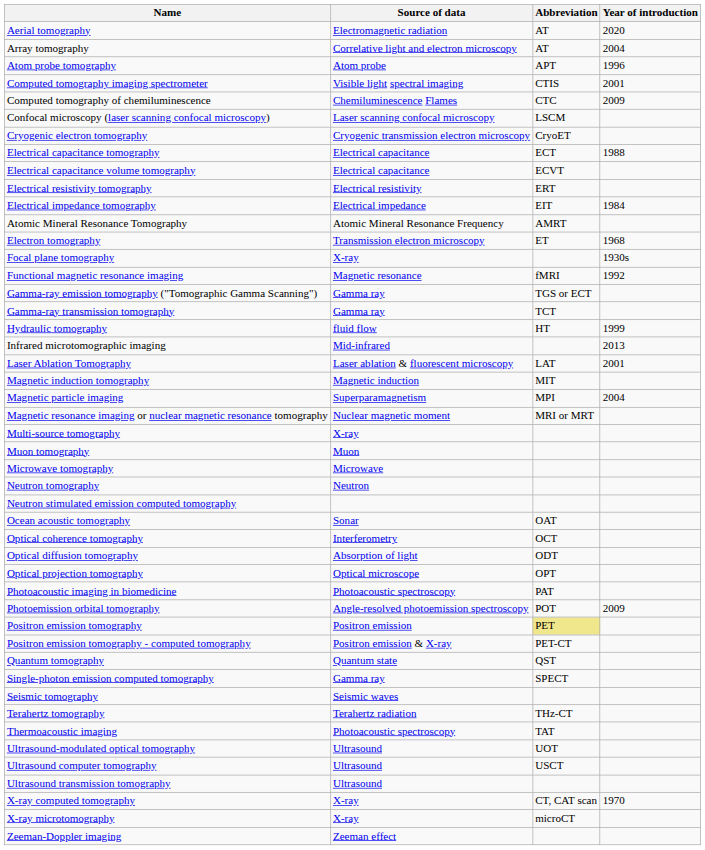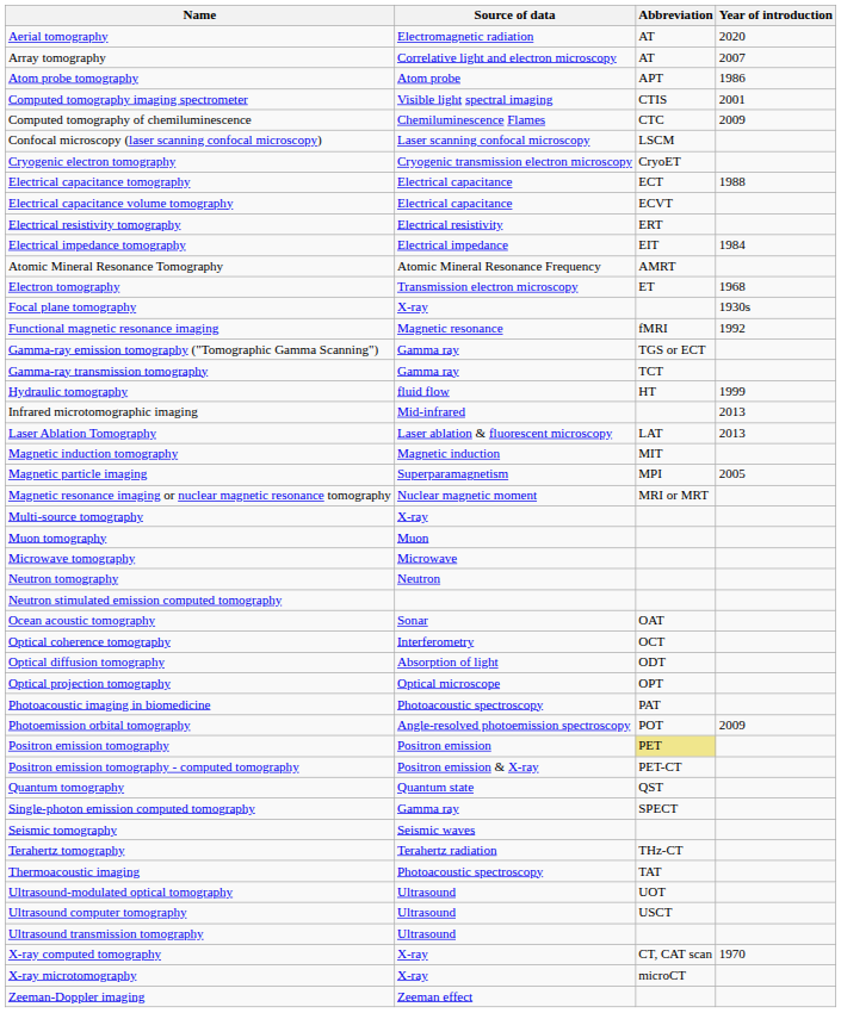Array tomography | Year of introduction: 2004 -> 2007
Atom probe tomography | Year of introduction: 1996 -> 1986
Laser Ablation Tomography | Year of introduction: 2001 -> 2013
Magnetic particle imaging | Year of introduction: 2004 -> 2005
